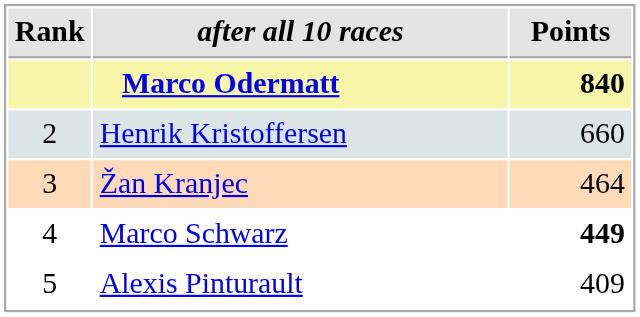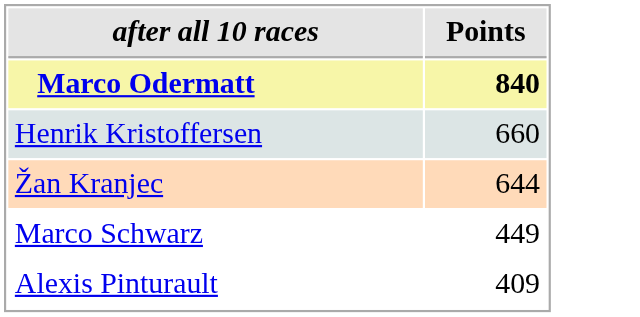- column: Rank | 2 | 3 | 4 | 5
Žan Kranjec | Points: 464 -> 644
Marco Schwarz | Points: bold -> normal
